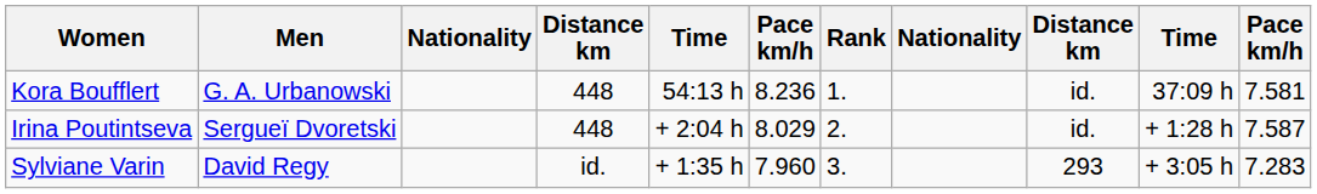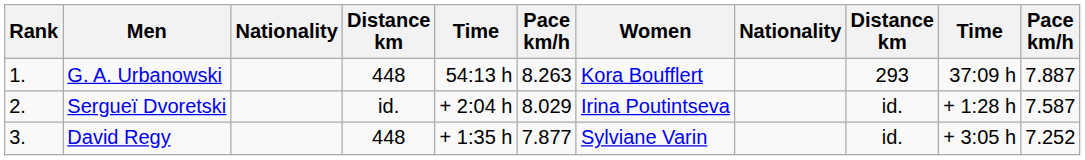columns swapped: Rank <-> Women
G. A. Urbanowski | column 6: 8.236 -> 8.263
G. A. Urbanowski | column 9: id. -> 293
G. A. Urbanowski | column 11: 7.581 -> 7.887
Sergueï Dvoretski | column 4: 448 -> id.
David Regy | column 4: id. -> 448
David Regy | column 6: 7.960 -> 7.877
David Regy | column 9: 293 -> id.
David Regy | column 11: 7.283 -> 7.252
